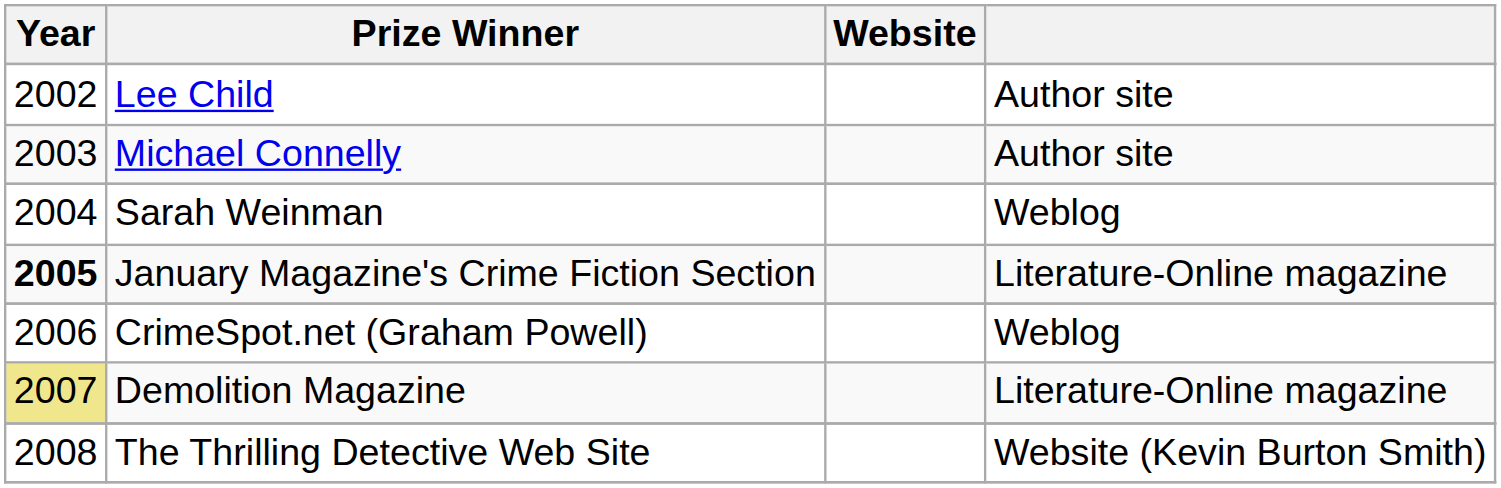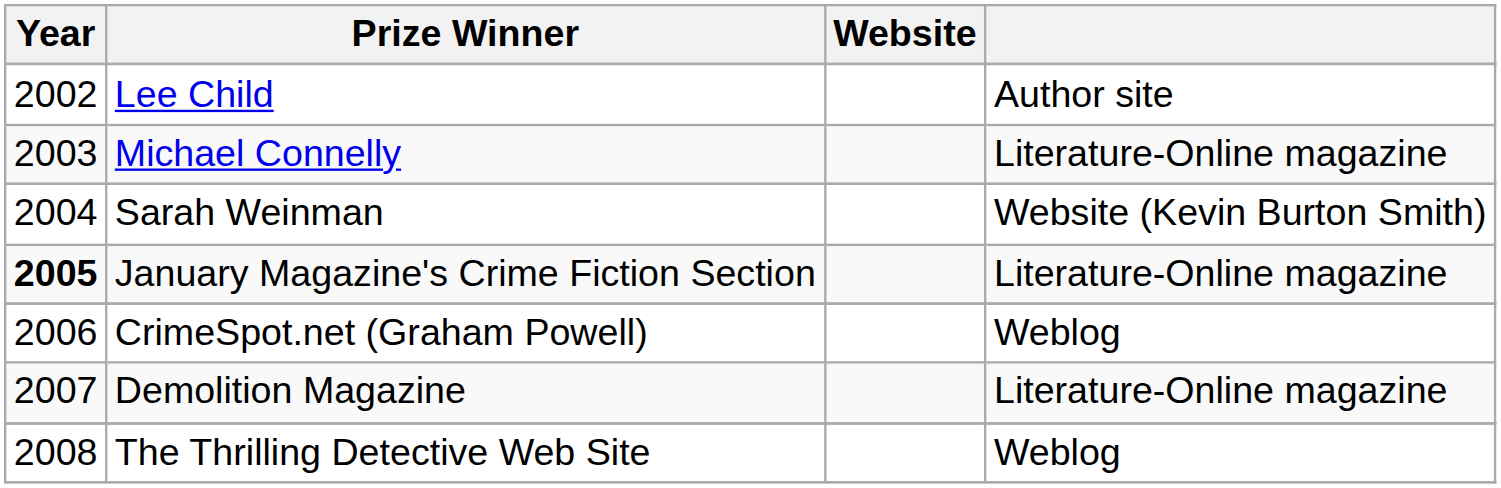Michael Connelly | column 4: Author site -> Literature-Online magazine
Sarah Weinman | column 4: Weblog -> Website (Kevin Burton Smith)
Demolition Magazine | Year: khaki background -> no background
The Thrilling Detective Web Site | column 4: Website (Kevin Burton Smith) -> Weblog
